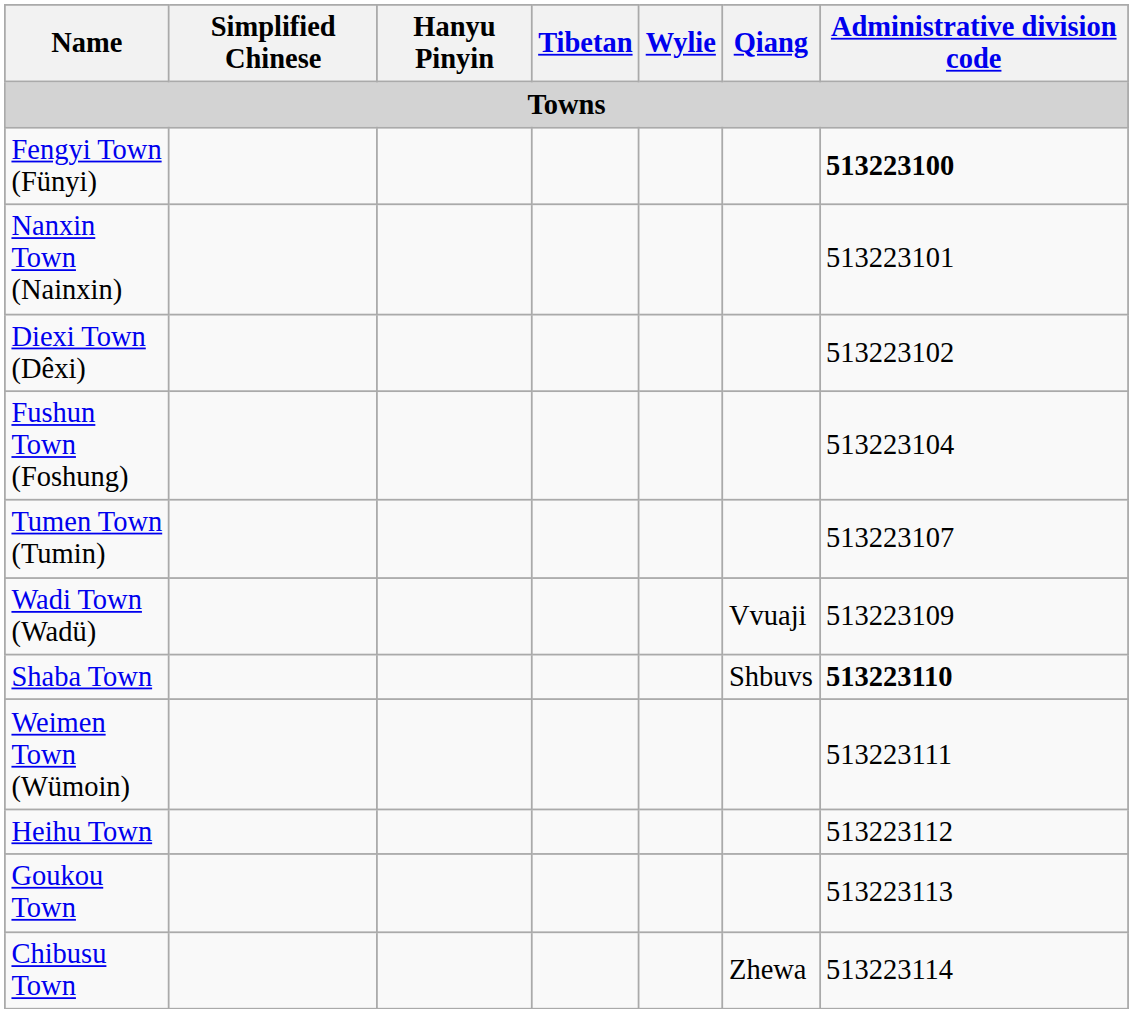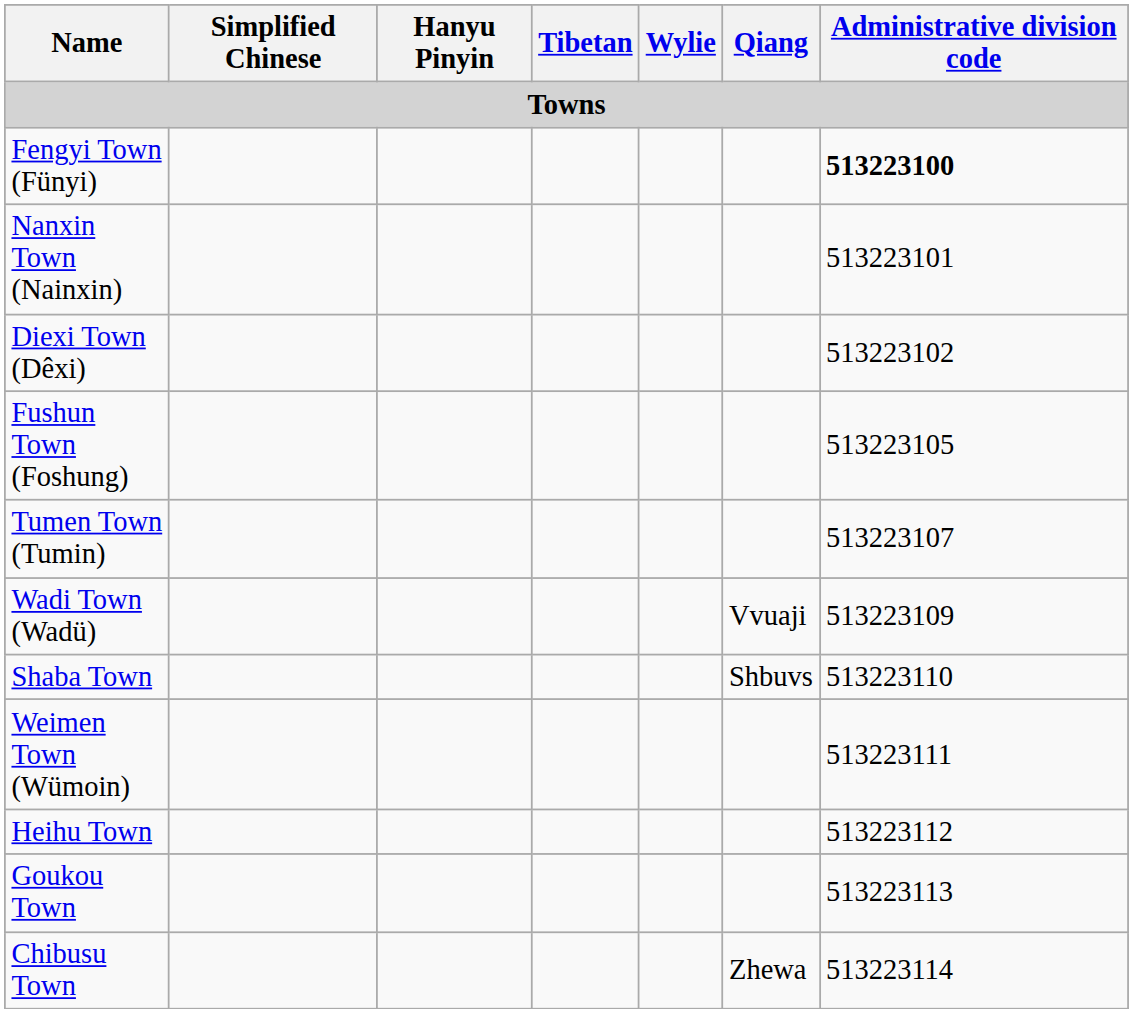Fushun Town (Foshung) | Administrative division code: 513223104 -> 513223105
Shaba Town | Administrative division code: bold -> normal
